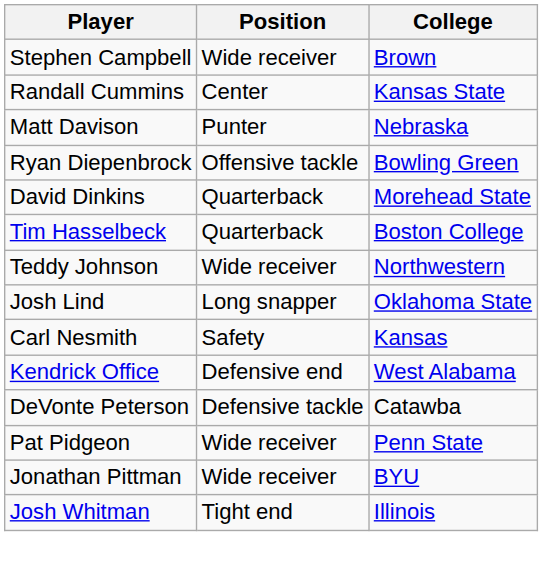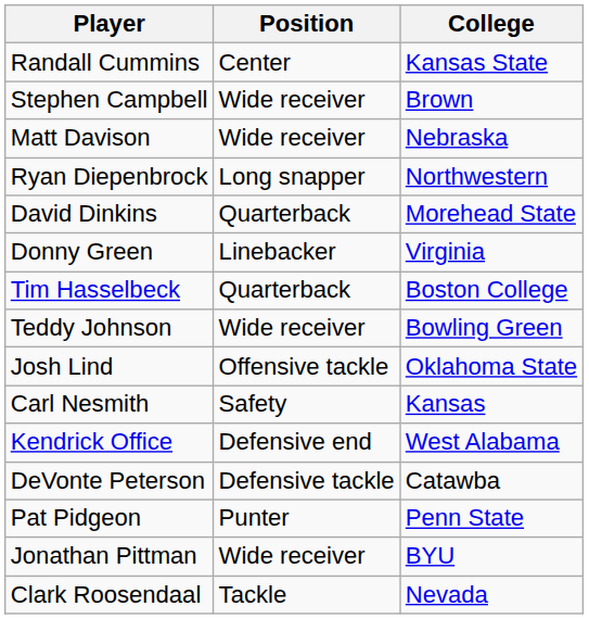rows swapped: Stephen Campbell <-> Randall Cummins
Matt Davison | Position: Punter -> Wide receiver
Ryan Diepenbrock | Position: Offensive tackle -> Long snapper
Ryan Diepenbrock | College: Bowling Green -> Northwestern
+ row: Donny Green | Linebacker | Virginia
Teddy Johnson | College: Northwestern -> Bowling Green
Josh Lind | Position: Long snapper -> Offensive tackle
Pat Pidgeon | Position: Wide receiver -> Punter
+ row: Clark Roosendaal | Tackle | Nevada
- row: Josh Whitman | Tight end | Illinois
